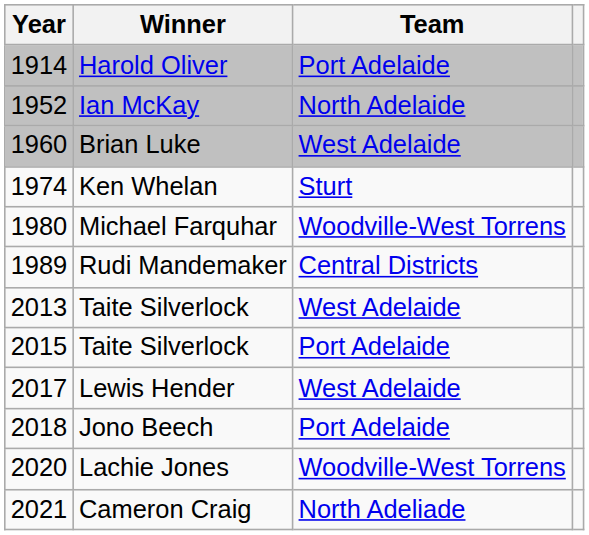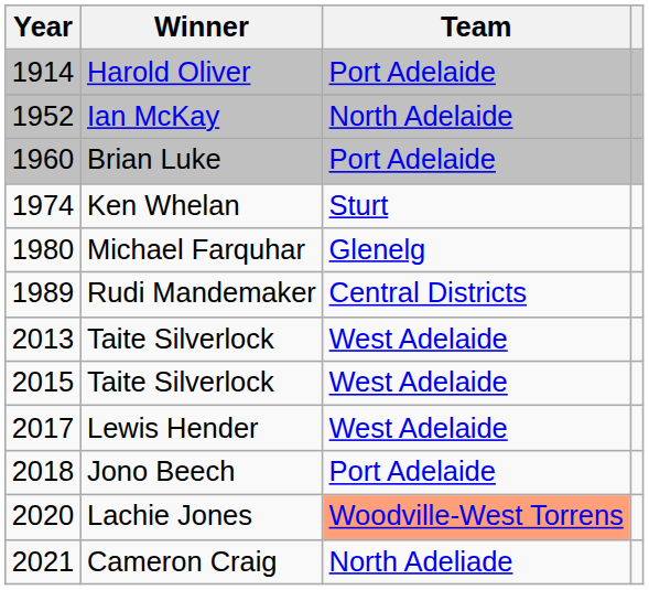Brian Luke | Team: West Adelaide -> Port Adelaide
Michael Farquhar | Team: Woodville-West Torrens -> Glenelg
2015 / Taite Silverlock | Team: Port Adelaide -> West Adelaide
Lachie Jones | Team: no background -> lightsalmon background
